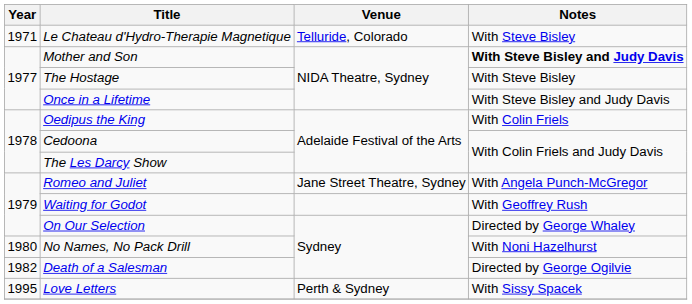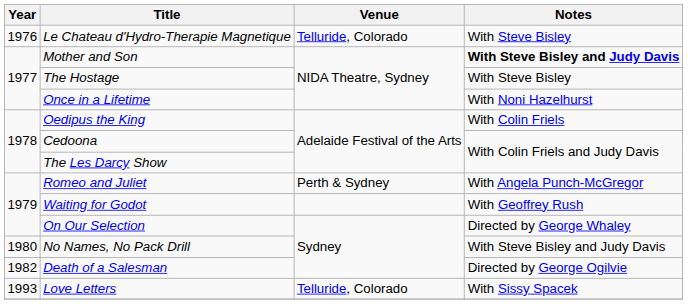Le Chateau d'Hydro-Therapie Magnetique | Year: 1971 -> 1976
Once in a Lifetime | Notes: With Steve Bisley and Judy Davis -> With Noni Hazelhurst
Romeo and Juliet | Venue: Jane Street Theatre, Sydney -> Perth & Sydney
No Names, No Pack Drill | Notes: With Noni Hazelhurst -> With Steve Bisley and Judy Davis
Love Letters | Year: 1995 -> 1993
Love Letters | Venue: Perth & Sydney -> Telluride, Colorado
